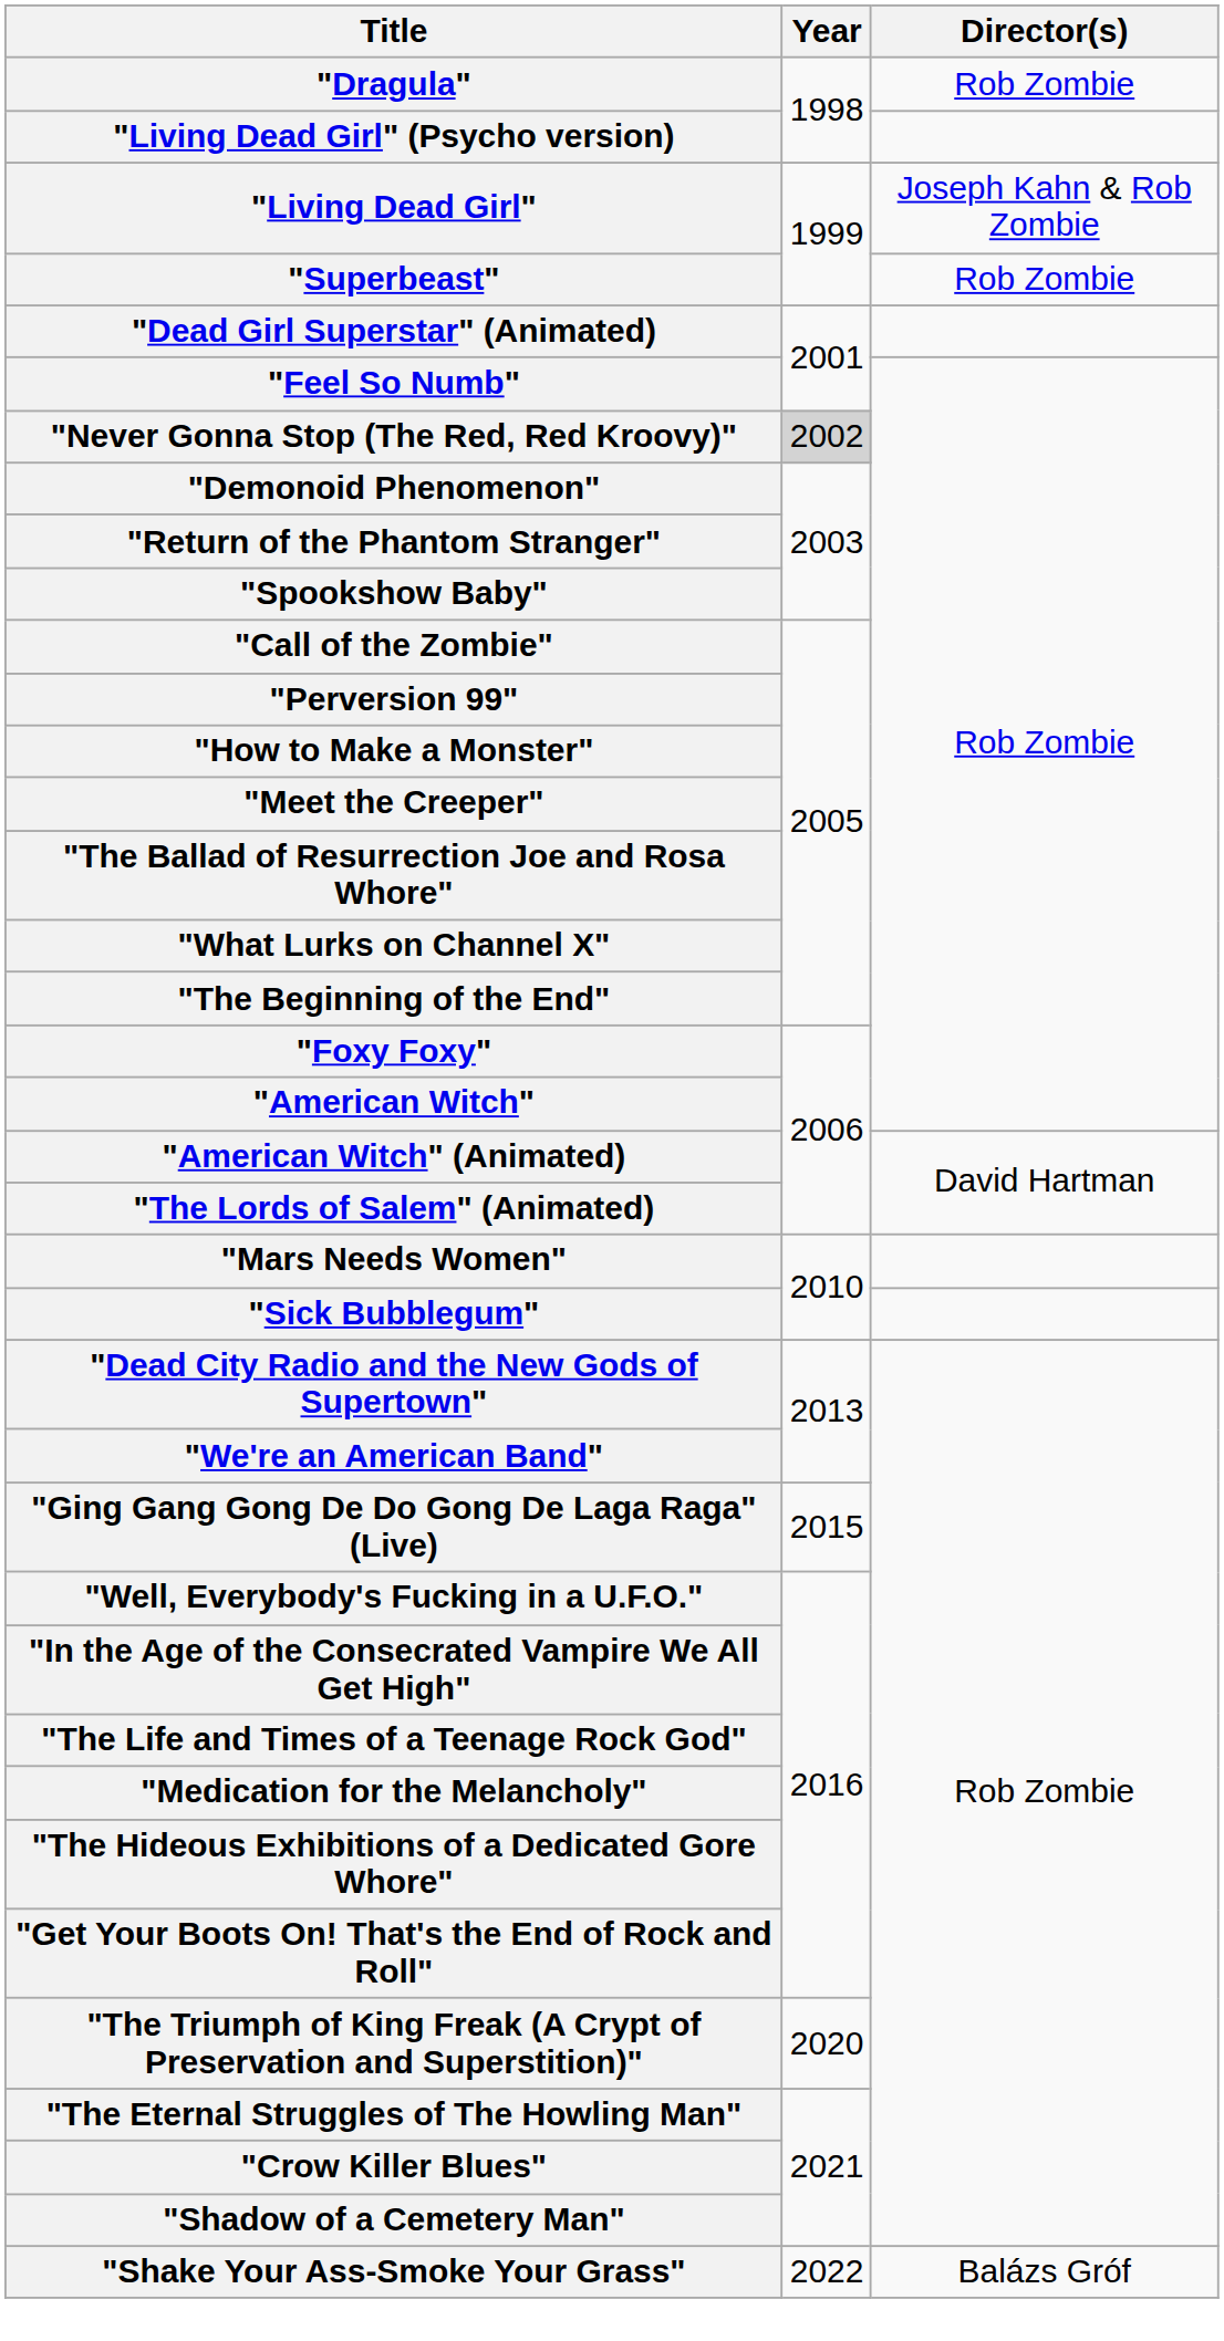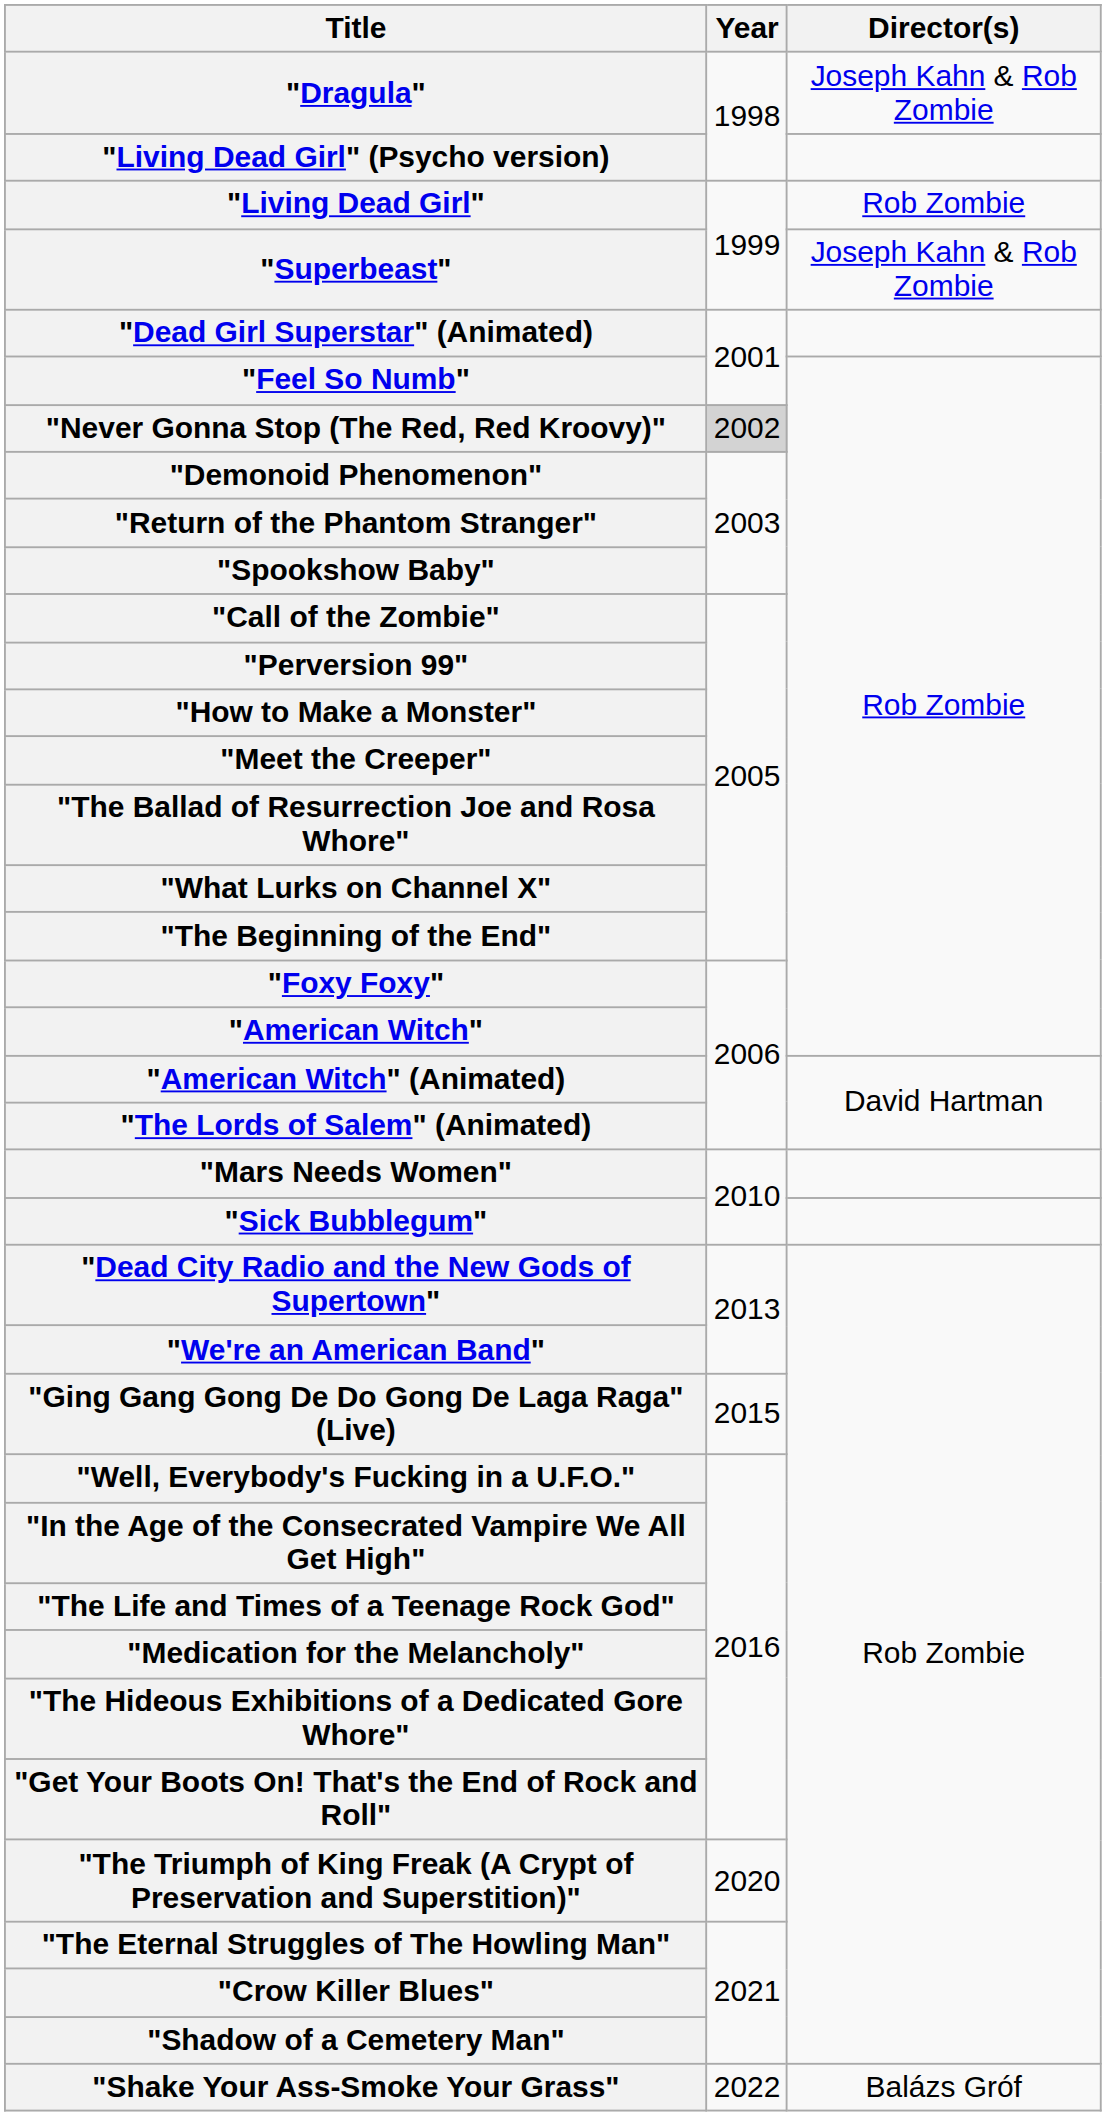"Dragula" | Director(s): Rob Zombie -> Joseph Kahn & Rob Zombie
"Living Dead Girl" | Director(s): Joseph Kahn & Rob Zombie -> Rob Zombie
"Superbeast" | Director(s): Rob Zombie -> Joseph Kahn & Rob Zombie
